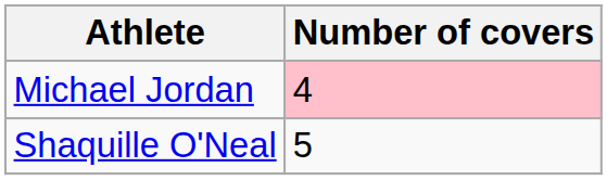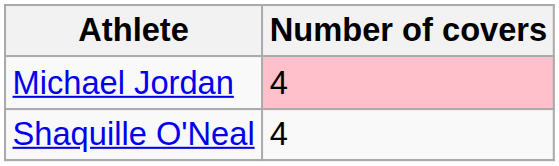Shaquille O'Neal | Number of covers: 5 -> 4
